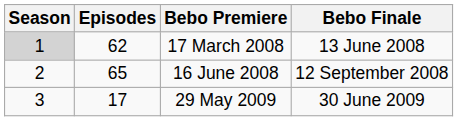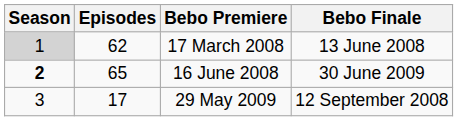16 June 2008 | Season: normal -> bold
16 June 2008 | Bebo Finale: 12 September 2008 -> 30 June 2009
29 May 2009 | Bebo Finale: 30 June 2009 -> 12 September 2008
